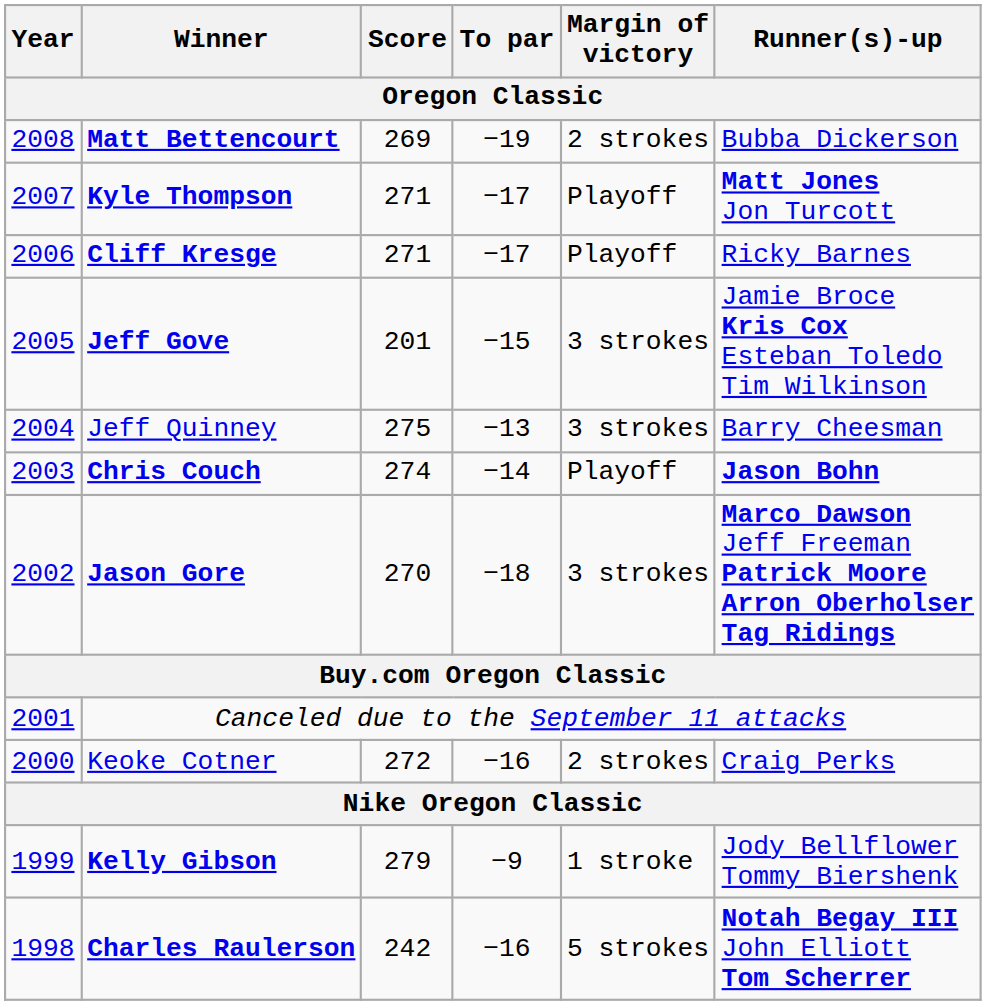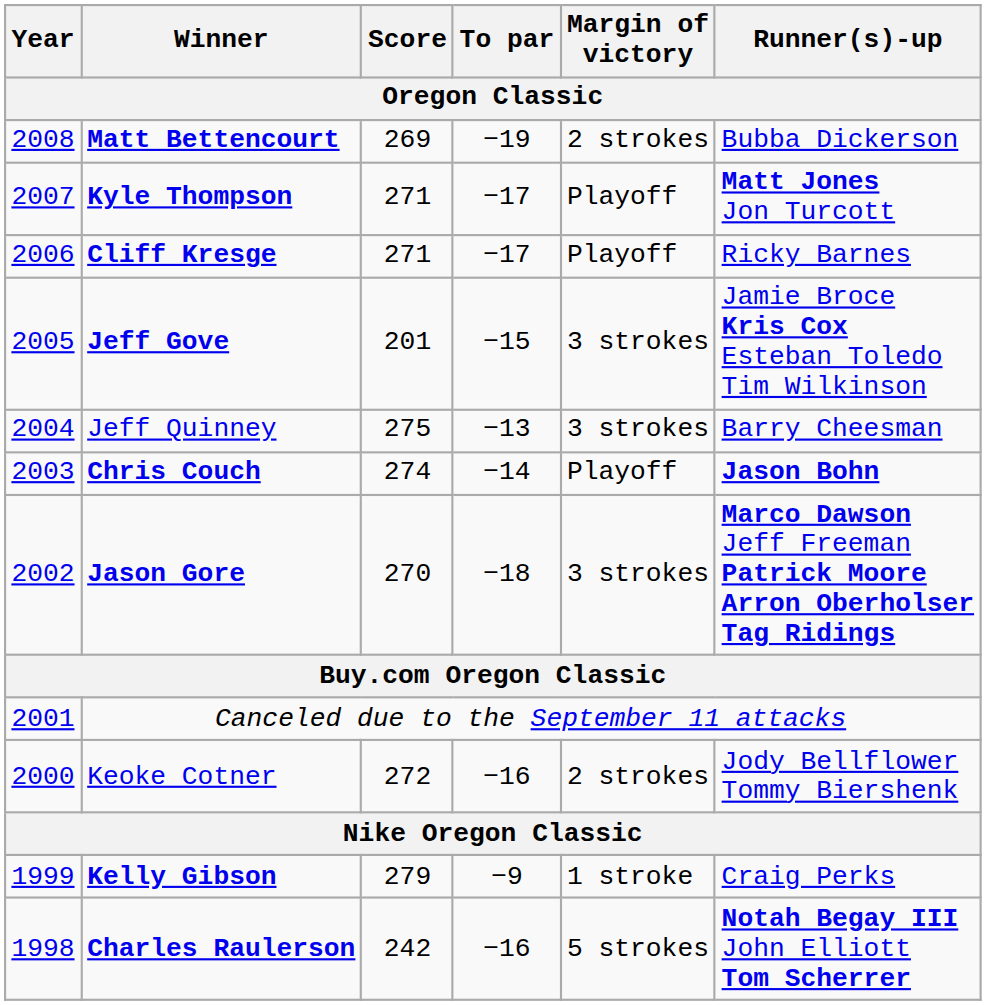Keoke Cotner | Runner(s)-up: Craig Perks -> Jody Bellflower Tommy Biershenk
Kelly Gibson | Runner(s)-up: Jody Bellflower Tommy Biershenk -> Craig Perks
